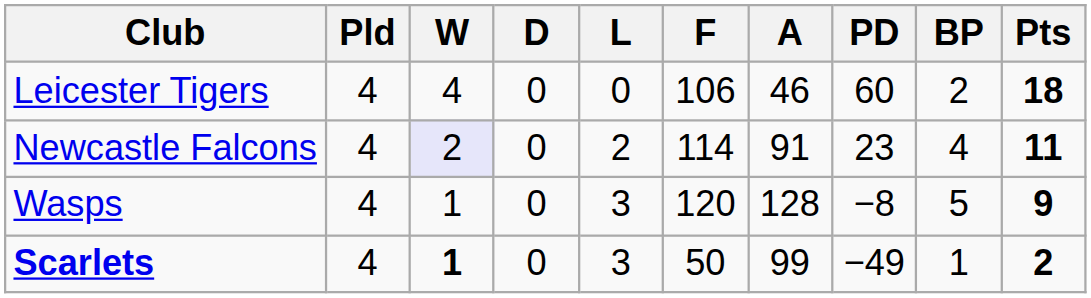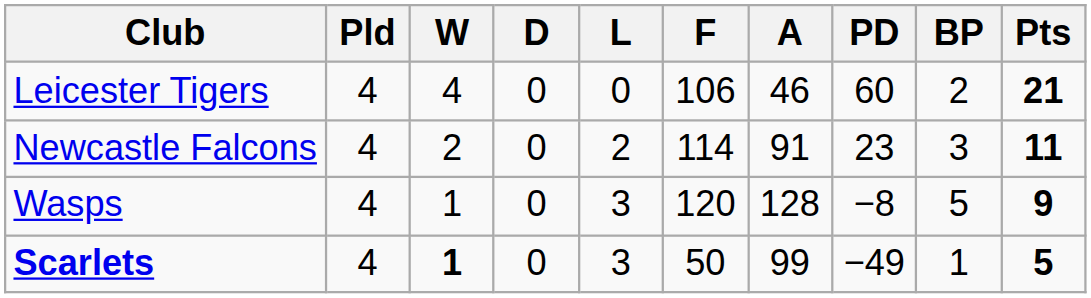Leicester Tigers | Pts: 18 -> 21
Newcastle Falcons | W: lavender background -> no background
Newcastle Falcons | BP: 4 -> 3
Scarlets | Pts: 2 -> 5
